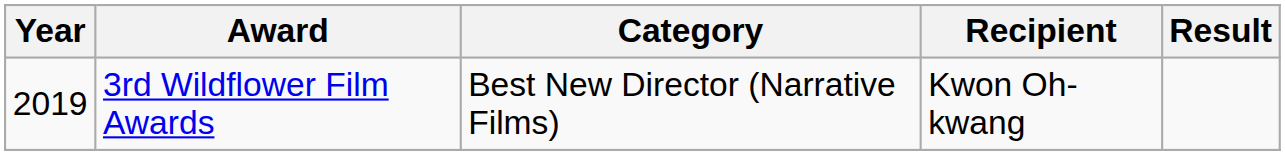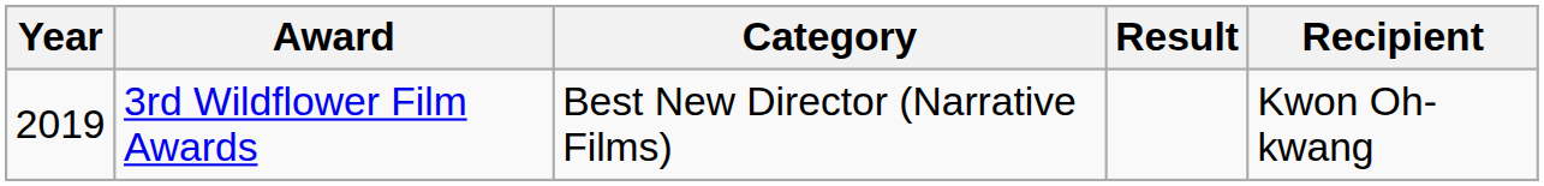columns swapped: Recipient <-> Result
